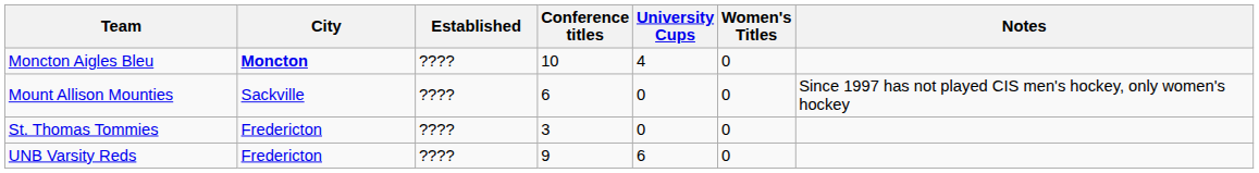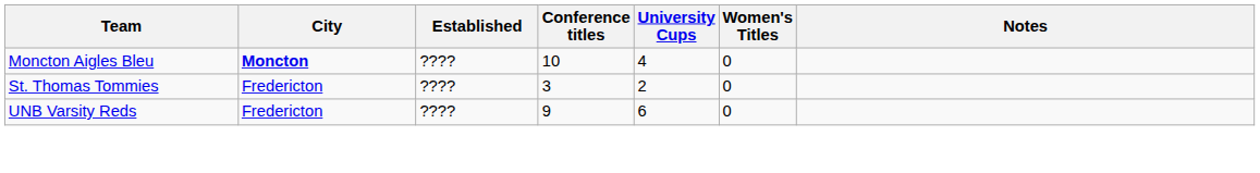- row: Mount Allison Mounties | Sackville | ???? | 6 | 0 | 0 | Since 1997 has not played CIS men's hockey, only women's hockey
St. Thomas Tommies | University Cups: 0 -> 2
